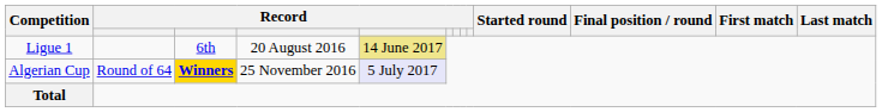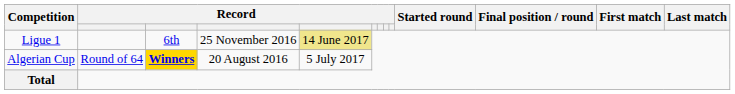Ligue 1 | column 4: 20 August 2016 -> 25 November 2016
Algerian Cup | column 4: 25 November 2016 -> 20 August 2016
Algerian Cup | column 5: lavender background -> no background
